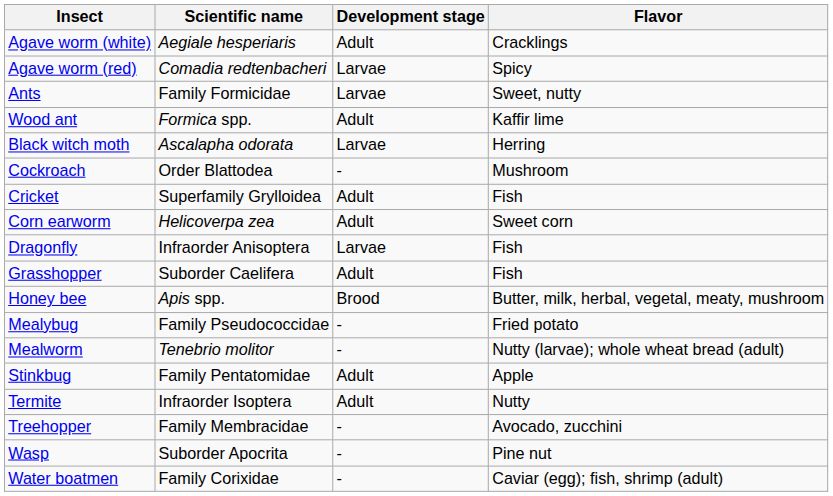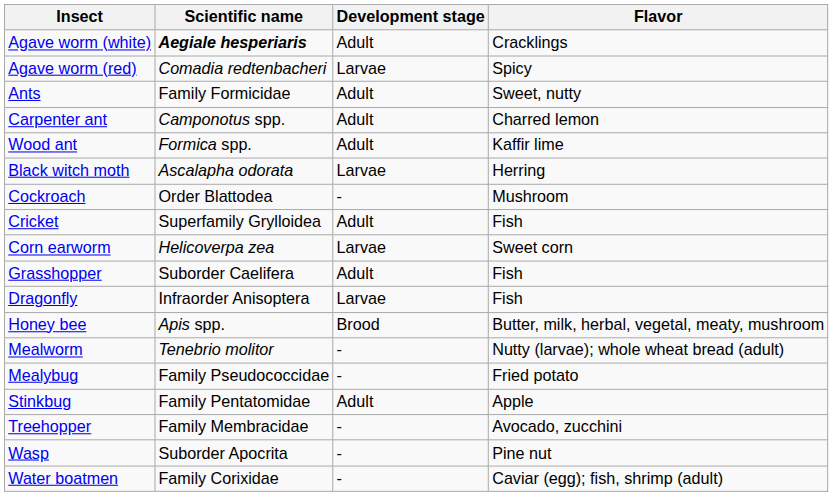Agave worm (white) | Scientific name: normal -> bold
Ants | Development stage: Larvae -> Adult
+ row: Carpenter ant | Camponotus spp. | Adult | Charred lemon
Corn earworm | Development stage: Adult -> Larvae
rows swapped: Dragonfly <-> Grasshopper
rows swapped: Mealworm <-> Mealybug
- row: Termite | Infraorder Isoptera | Adult | Nutty
